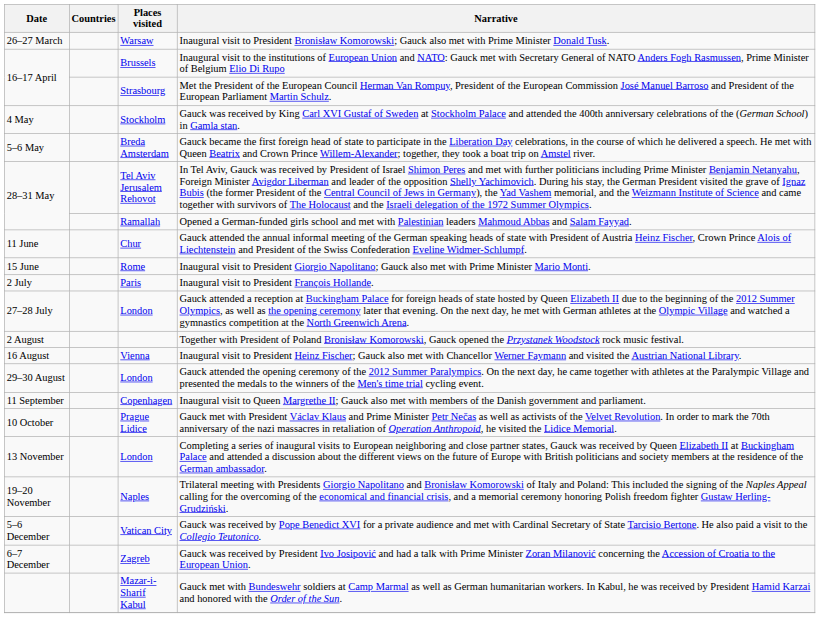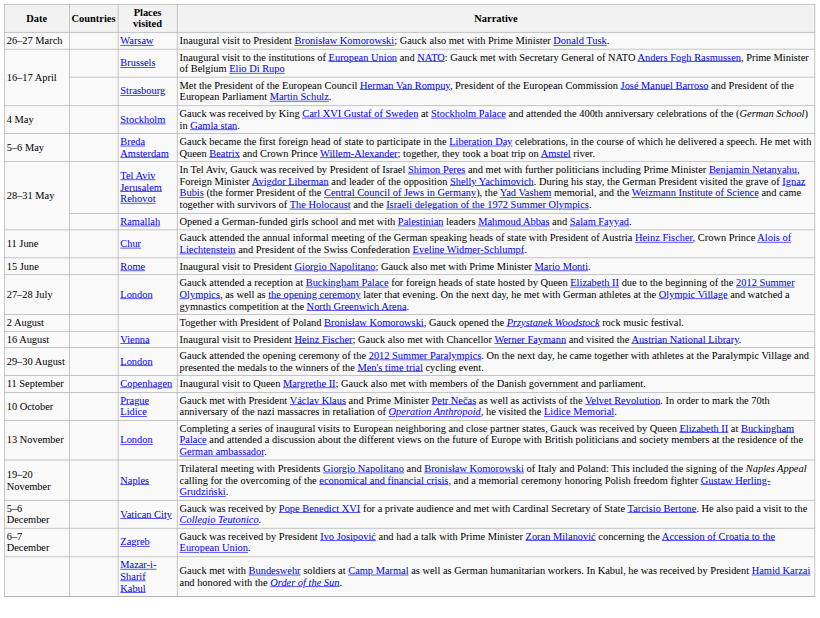- row: 2 July | Paris | Inaugural visit to President François Hollande.
